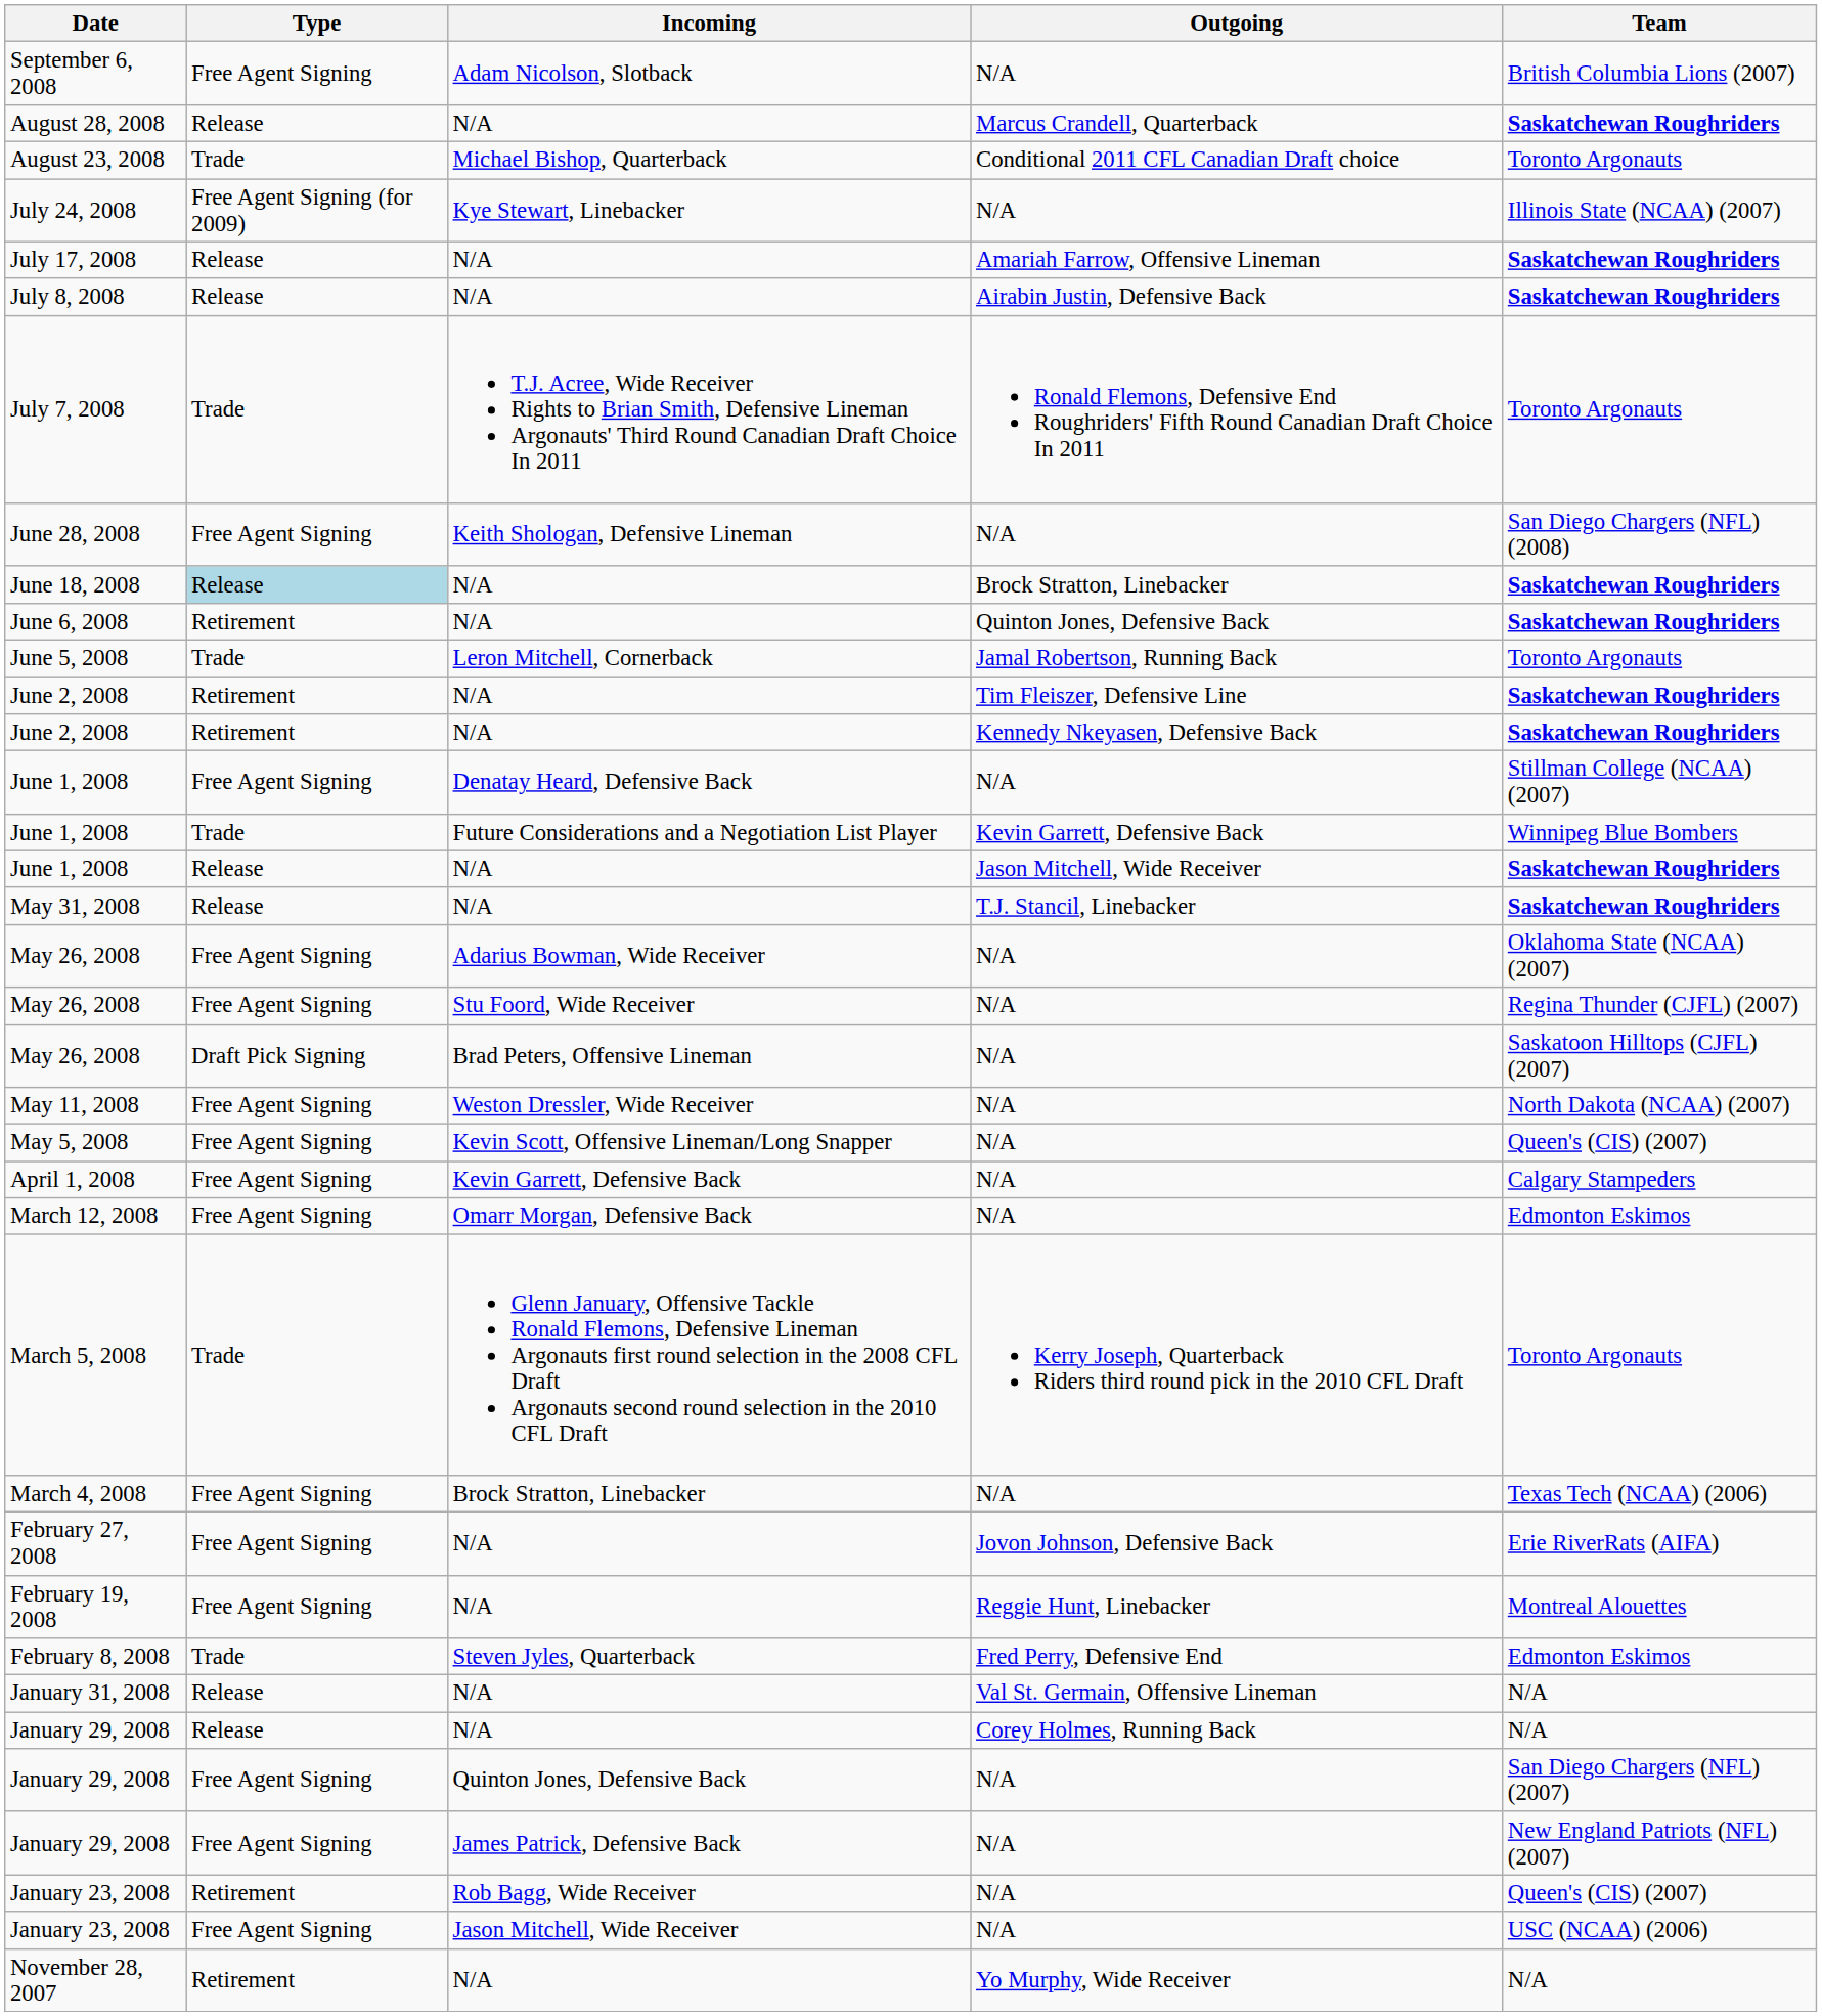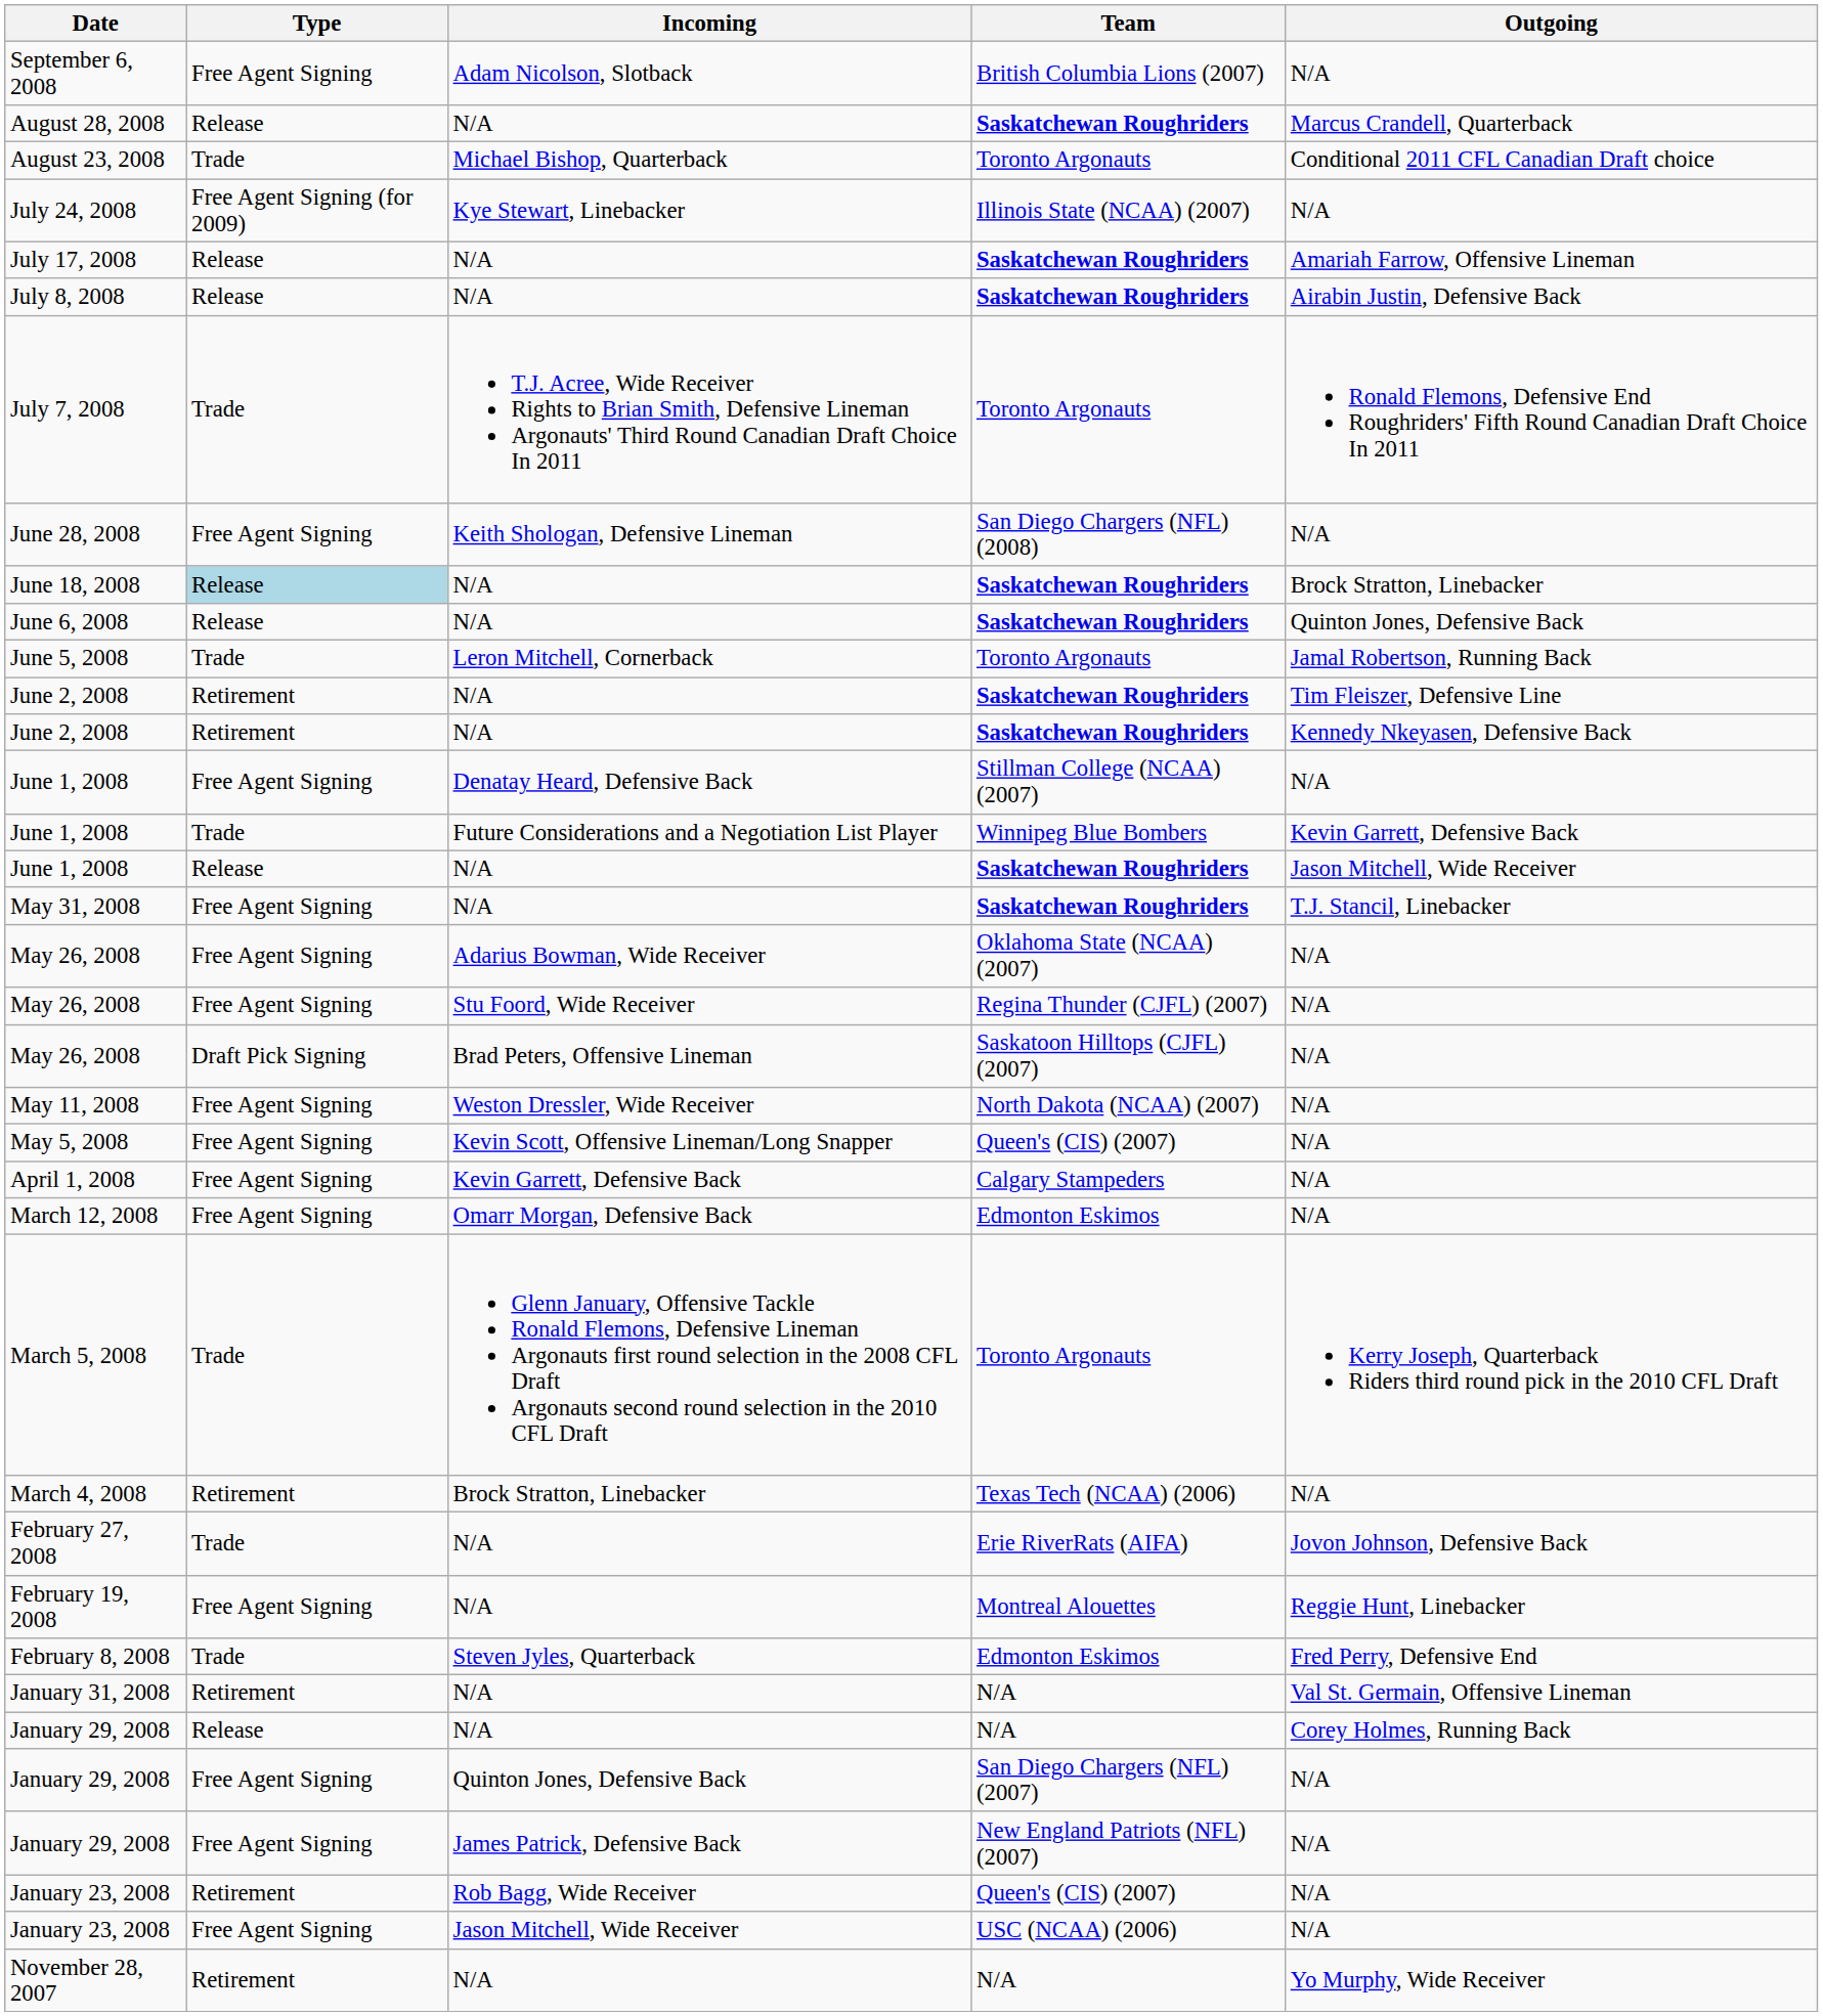columns swapped: Outgoing <-> Team
June 6, 2008 | Type: Retirement -> Release
May 31, 2008 | Type: Release -> Free Agent Signing
March 4, 2008 | Type: Free Agent Signing -> Retirement
February 27, 2008 | Type: Free Agent Signing -> Trade
January 31, 2008 | Type: Release -> Retirement
